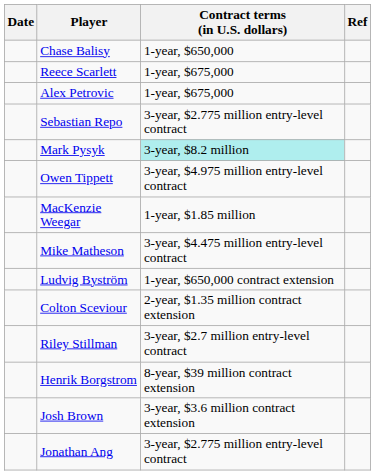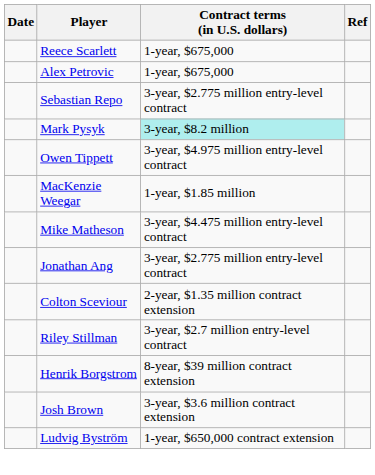- row: Chase Balisy | 1-year, $650,000
rows swapped: Jonathan Ang <-> Ludvig Byström
